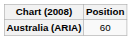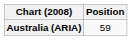Australia (ARIA) | Position: 60 -> 59
